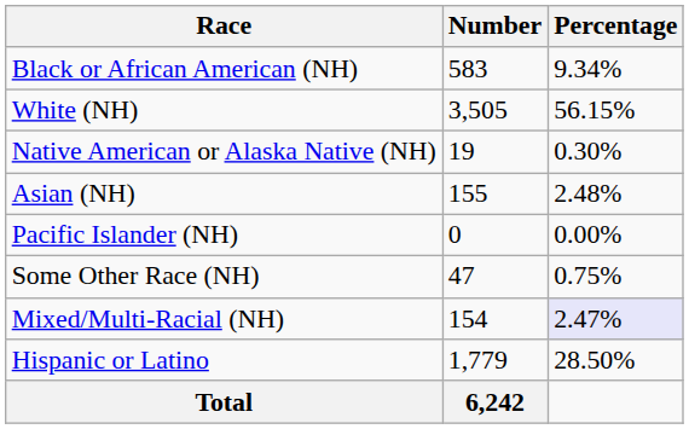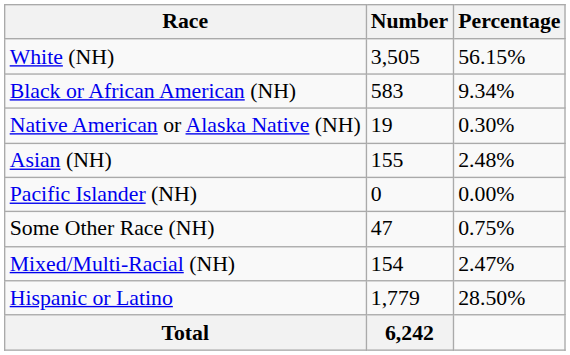rows swapped: White (NH) <-> Black or African American (NH)
Mixed/Multi-Racial (NH) | Percentage: lavender background -> no background
